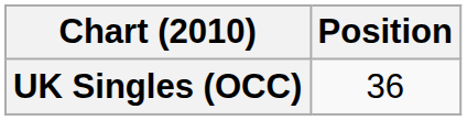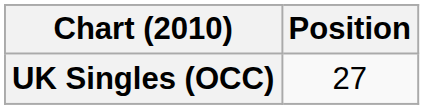UK Singles (OCC) | Position: 36 -> 27
